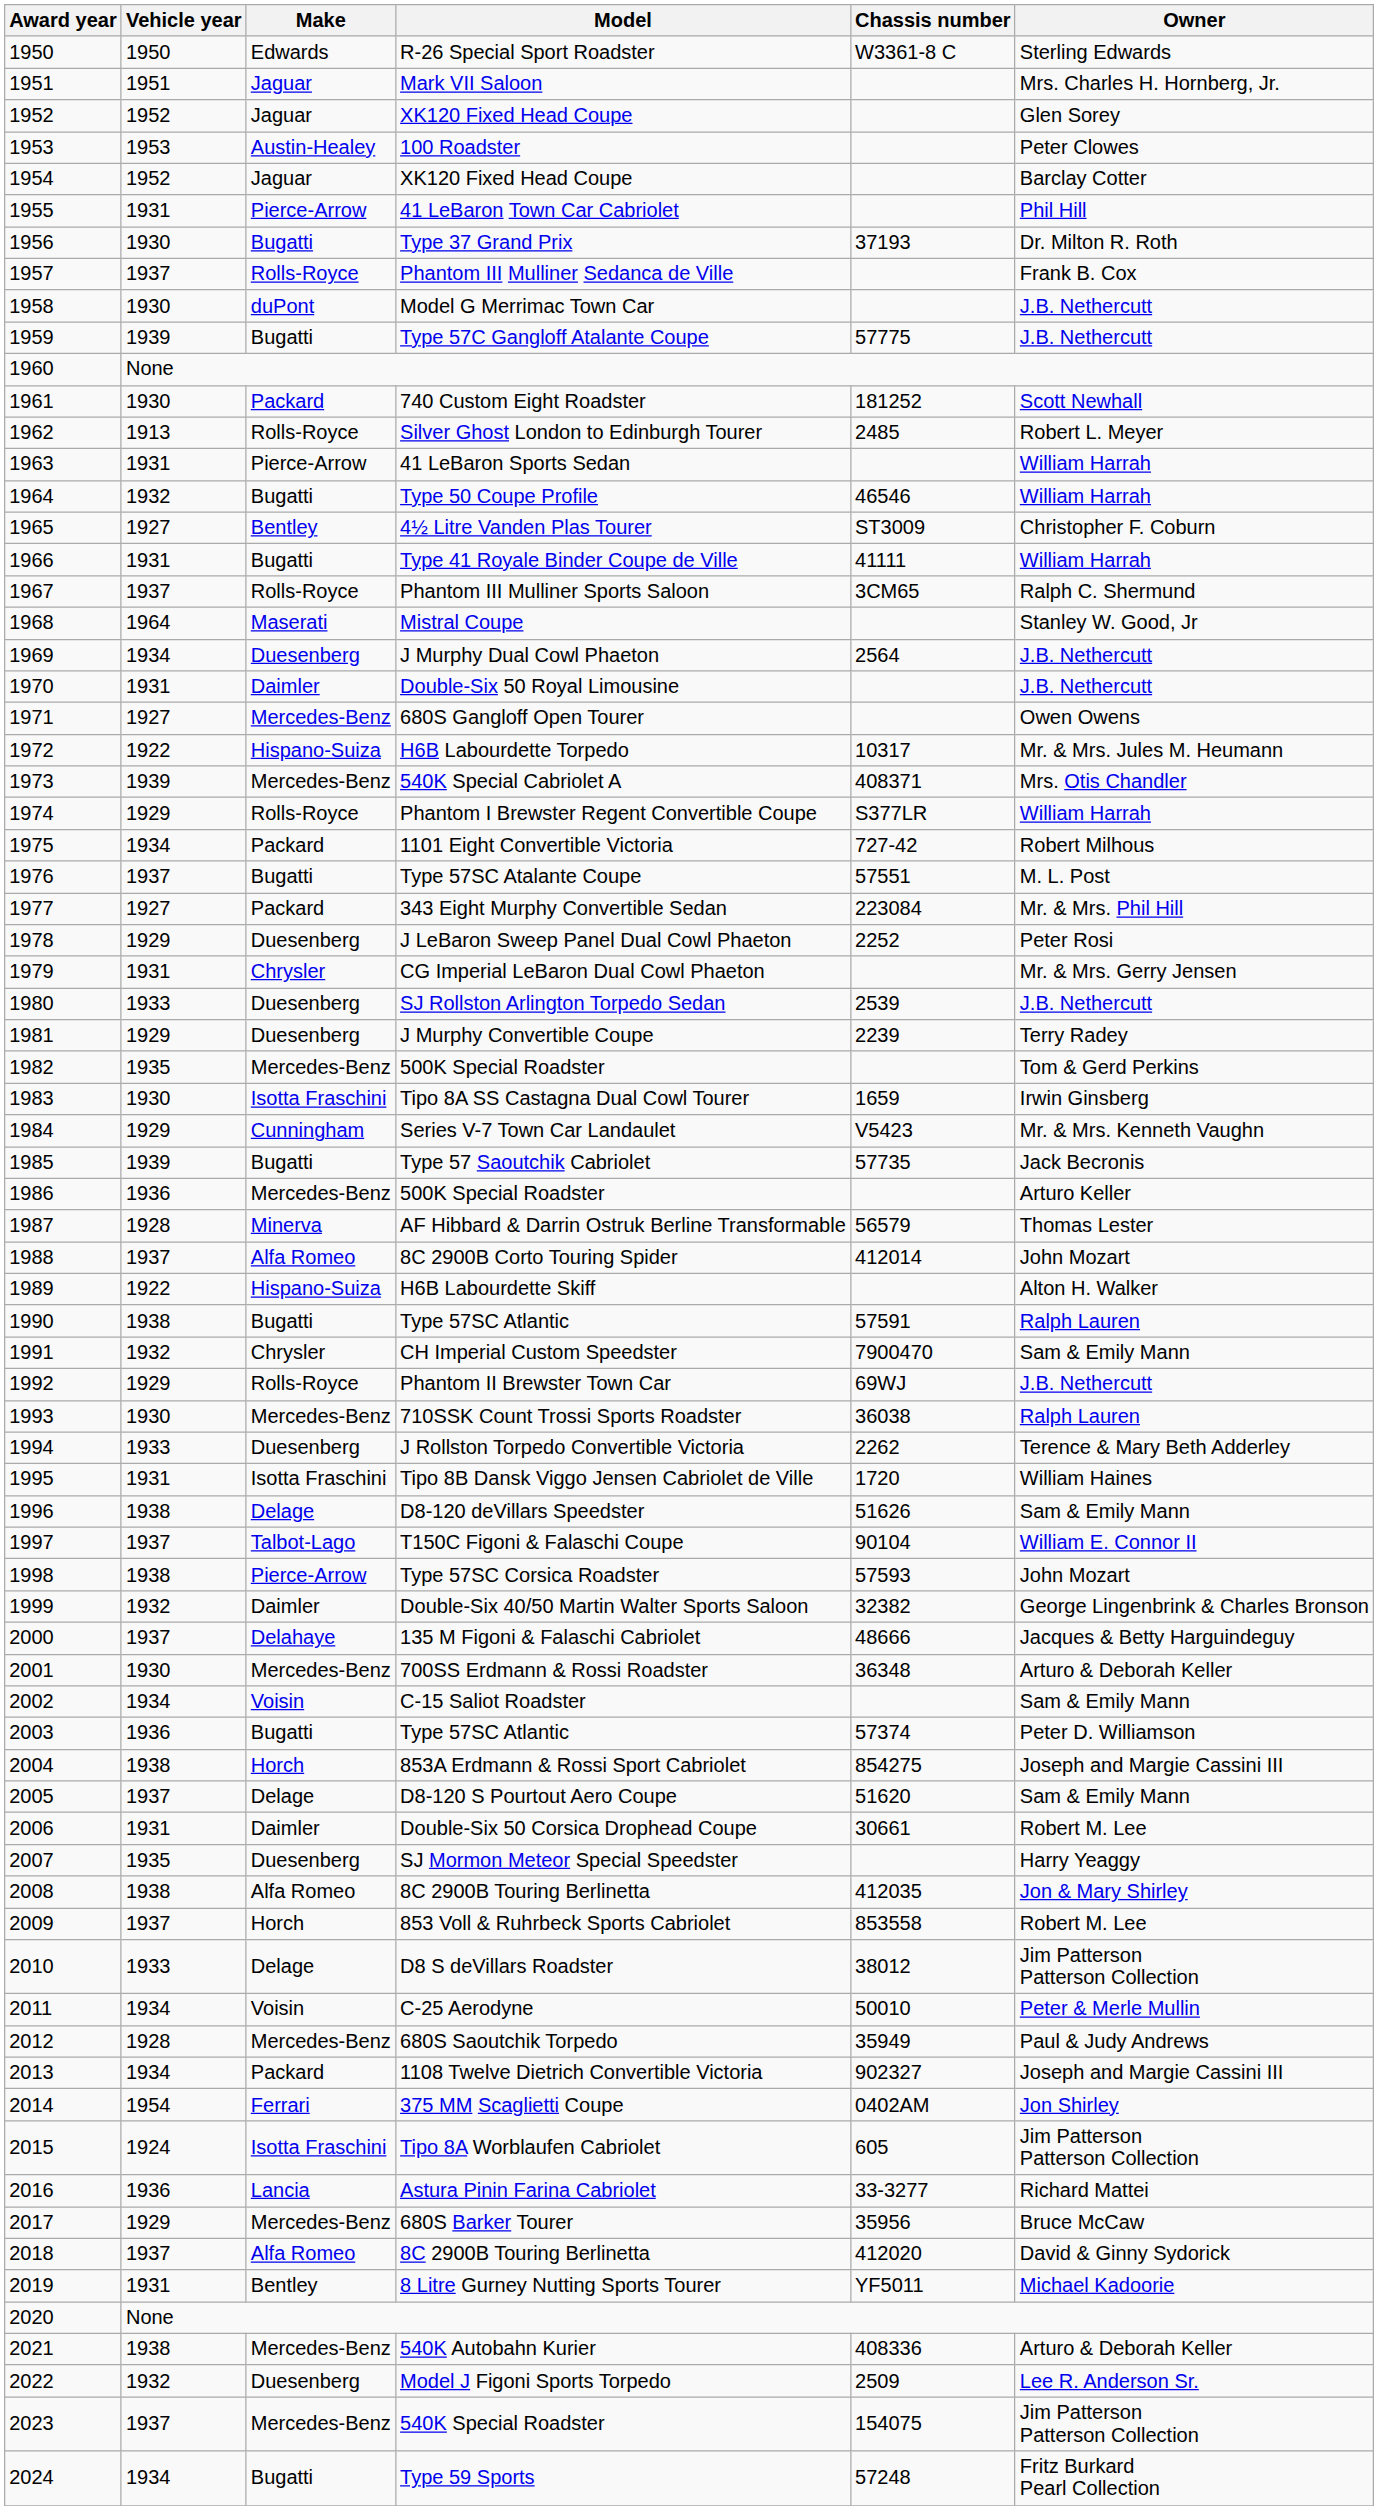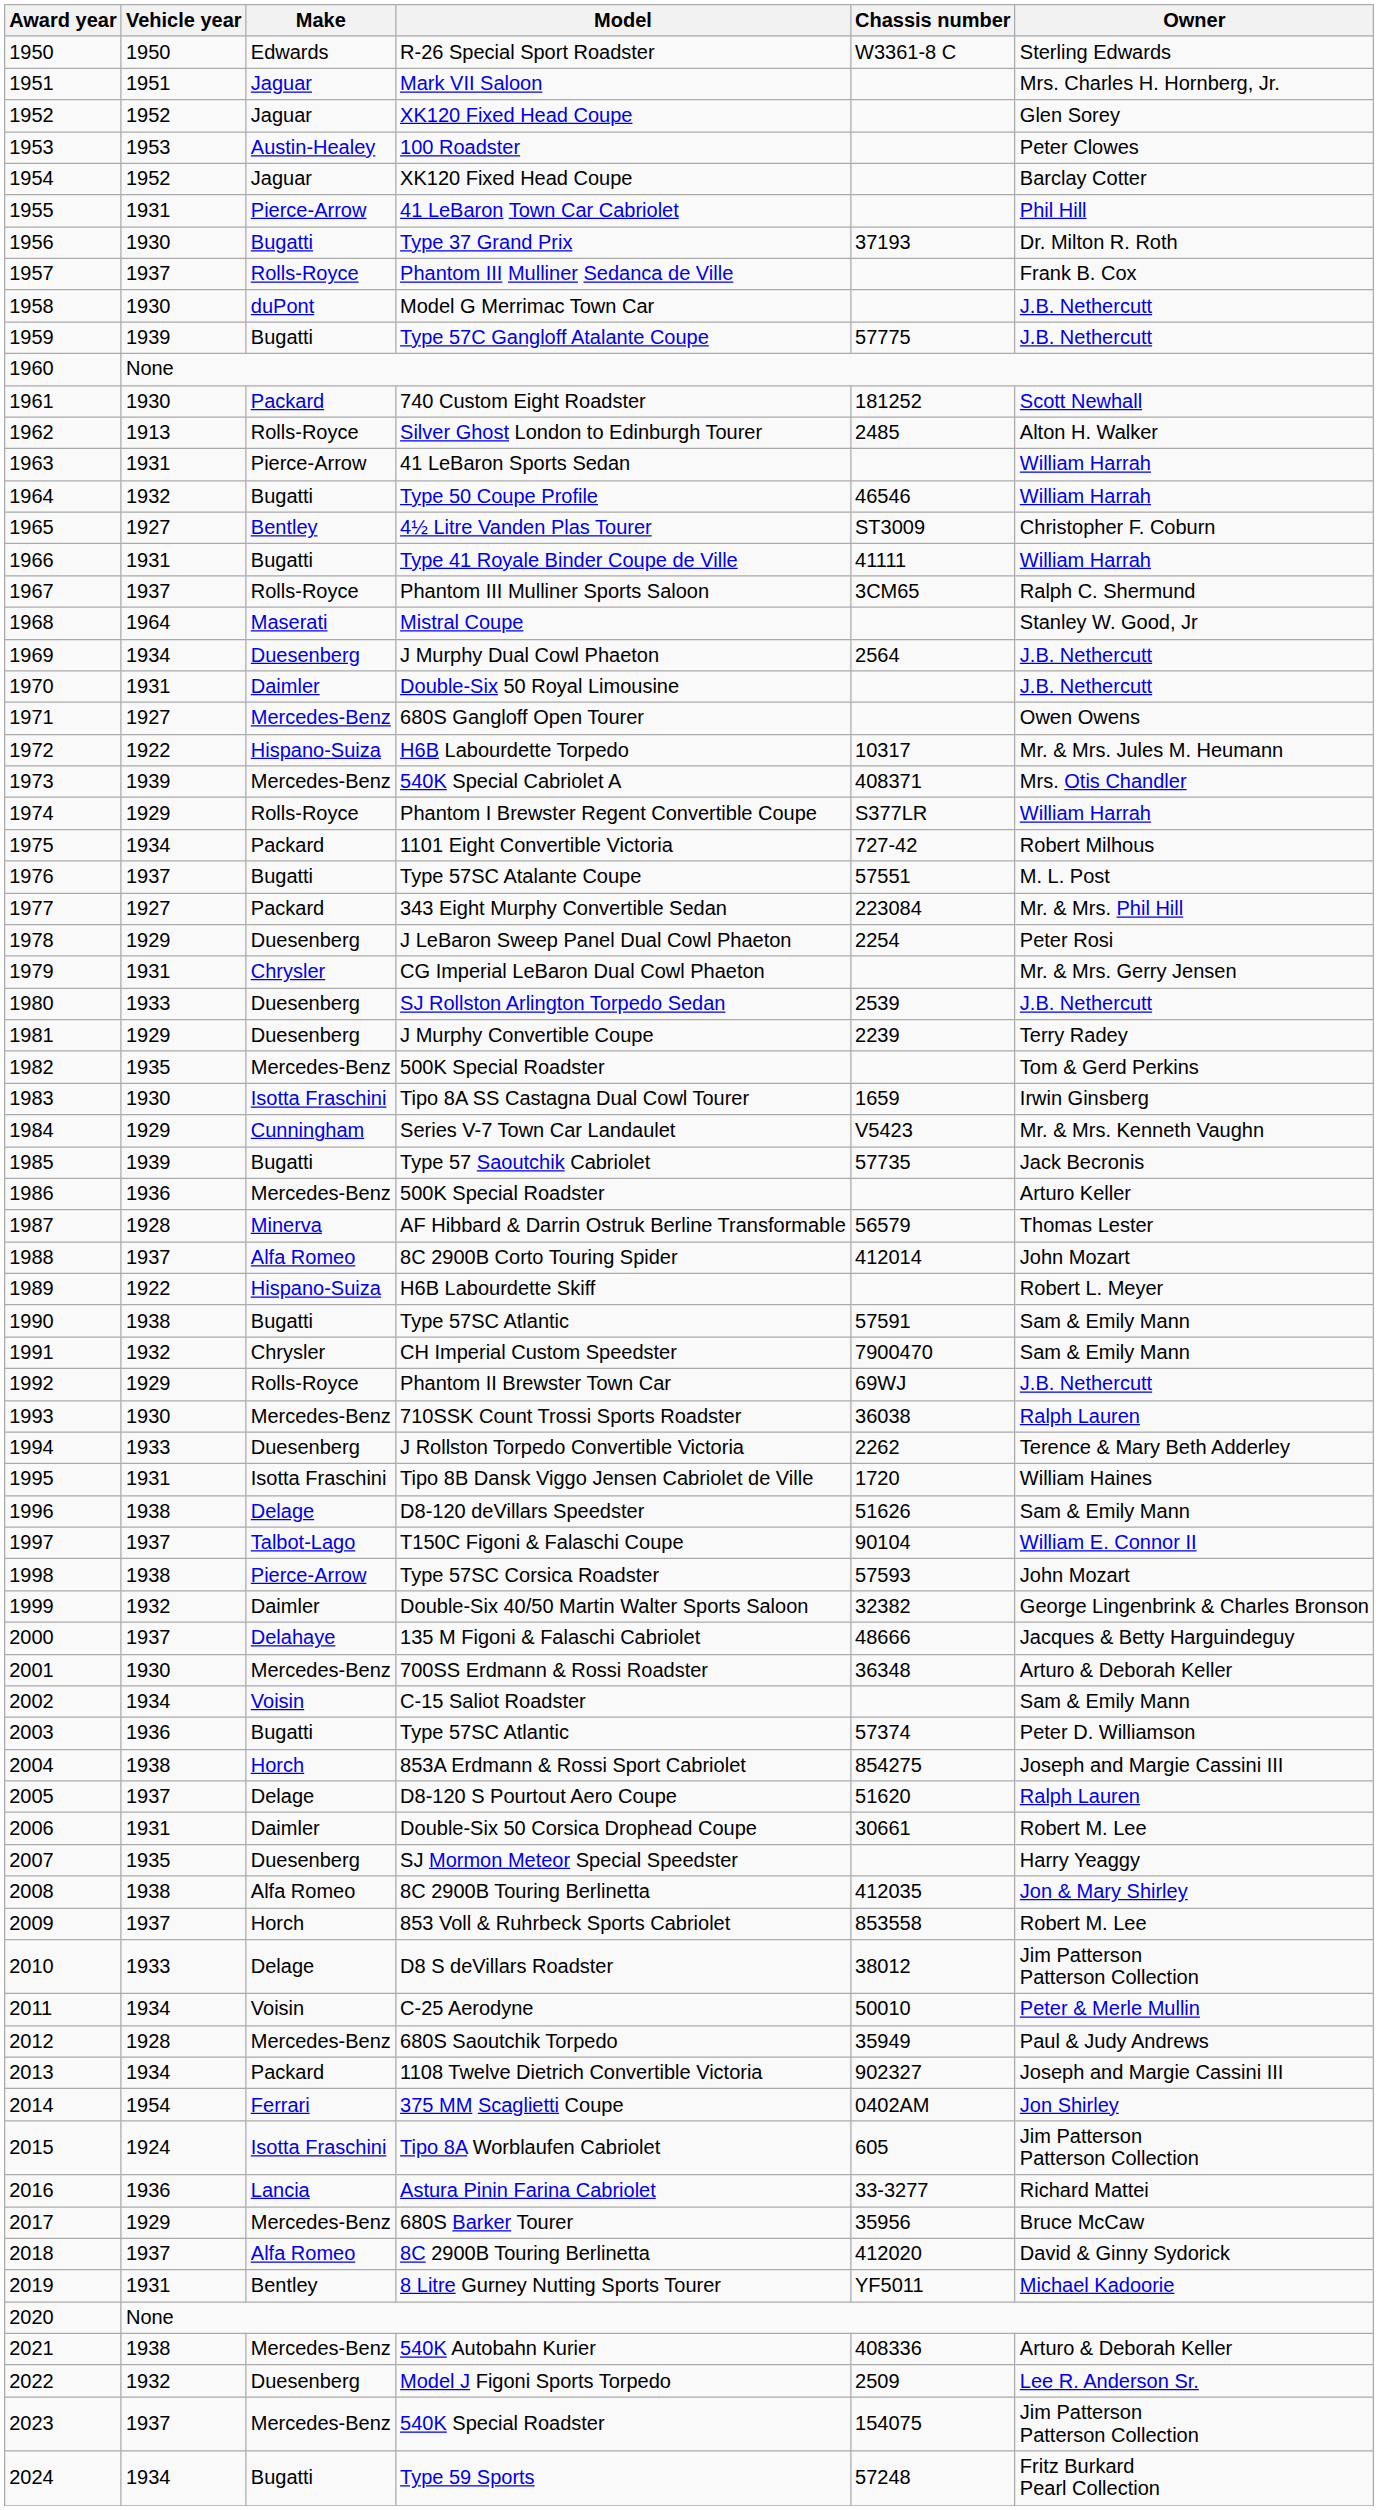Silver Ghost London to Edinburgh Tourer | Owner: Robert L. Meyer -> Alton H. Walker
J LeBaron Sweep Panel Dual Cowl Phaeton | Chassis number: 2252 -> 2254
H6B Labourdette Skiff | Owner: Alton H. Walker -> Robert L. Meyer
1990 / Type 57SC Atlantic | Owner: Ralph Lauren -> Sam & Emily Mann
D8-120 S Pourtout Aero Coupe | Owner: Sam & Emily Mann -> Ralph Lauren
